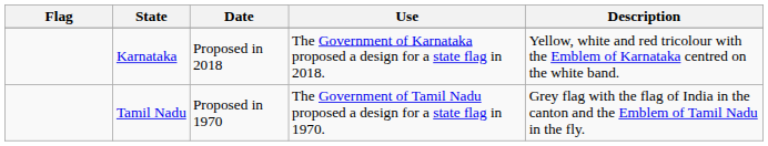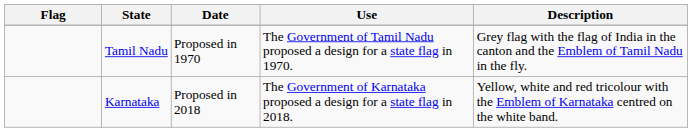rows swapped: Tamil Nadu <-> Karnataka
